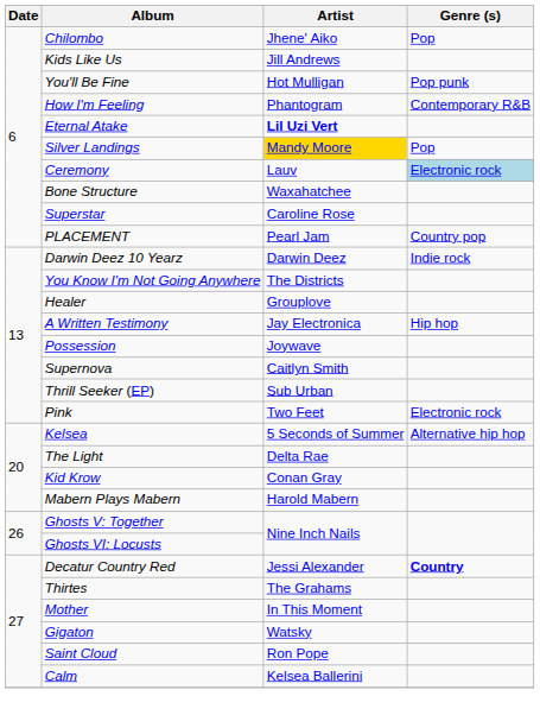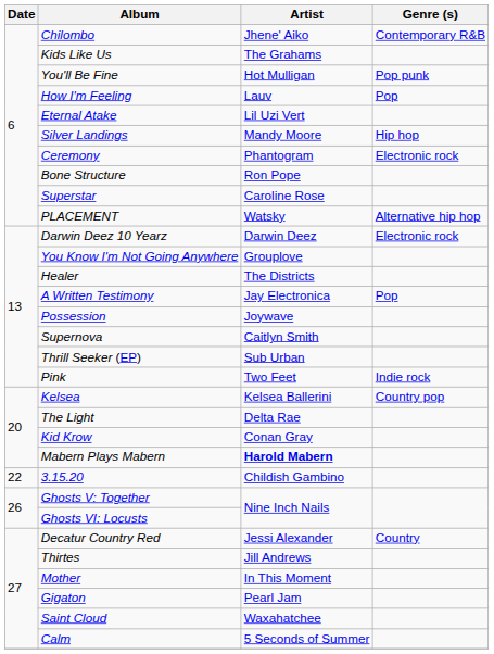Chilombo | Genre (s): Pop -> Contemporary R&B
Kids Like Us | Artist: Jill Andrews -> The Grahams
How I'm Feeling | Artist: Phantogram -> Lauv
How I'm Feeling | Genre (s): Contemporary R&B -> Pop
Eternal Atake | Artist: bold -> normal
Silver Landings | Artist: gold background -> no background
Silver Landings | Genre (s): Pop -> Hip hop
Ceremony | Artist: Lauv -> Phantogram
Ceremony | Genre (s): lightblue background -> no background
Bone Structure | Artist: Waxahatchee -> Ron Pope
PLACEMENT | Artist: Pearl Jam -> Watsky
PLACEMENT | Genre (s): Country pop -> Alternative hip hop
Darwin Deez 10 Yearz | Genre (s): Indie rock -> Electronic rock
You Know I'm Not Going Anywhere | Artist: The Districts -> Grouplove
Healer | Artist: Grouplove -> The Districts
A Written Testimony | Genre (s): Hip hop -> Pop
Pink | Genre (s): Electronic rock -> Indie rock
Kelsea | Artist: 5 Seconds of Summer -> Kelsea Ballerini
Kelsea | Genre (s): Alternative hip hop -> Country pop
Mabern Plays Mabern | Artist: normal -> bold
+ row: 22 | 3.15.20 | Childish Gambino
Decatur Country Red | Genre (s): bold -> normal
Thirtes | Artist: The Grahams -> Jill Andrews
Gigaton | Artist: Watsky -> Pearl Jam
Saint Cloud | Artist: Ron Pope -> Waxahatchee
Calm | Artist: Kelsea Ballerini -> 5 Seconds of Summer
